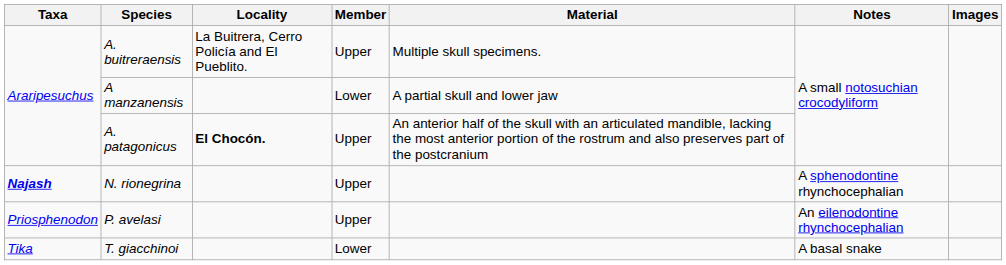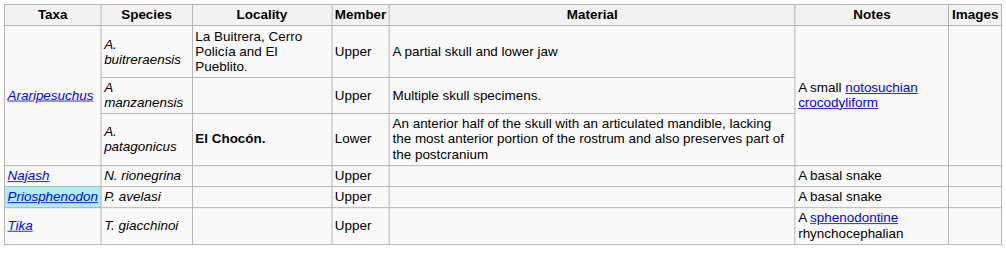A. buitreraensis | Material: Multiple skull specimens. -> A partial skull and lower jaw
A manzanensis | Member: Lower -> Upper
A manzanensis | Material: A partial skull and lower jaw -> Multiple skull specimens.
A. patagonicus | Member: Upper -> Lower
N. rionegrina | Taxa: bold -> normal
N. rionegrina | Notes: A sphenodontine rhynchocephalian -> A basal snake
P. avelasi | Taxa: no background -> paleturquoise background
P. avelasi | Notes: An eilenodontine rhynchocephalian -> A basal snake
T. giacchinoi | Member: Lower -> Upper
T. giacchinoi | Notes: A basal snake -> A sphenodontine rhynchocephalian
